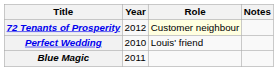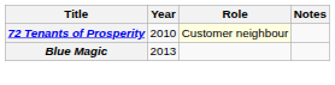72 Tenants of Prosperity | Year: 2012 -> 2010
- row: Perfect Wedding | 2010 | Louis' friend
Blue Magic | Year: 2011 -> 2013
